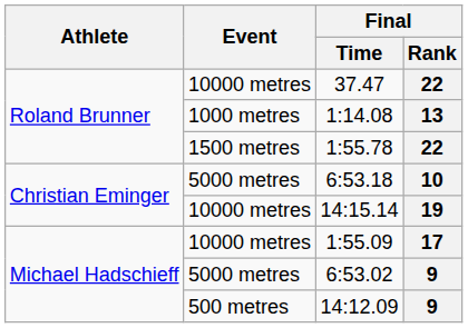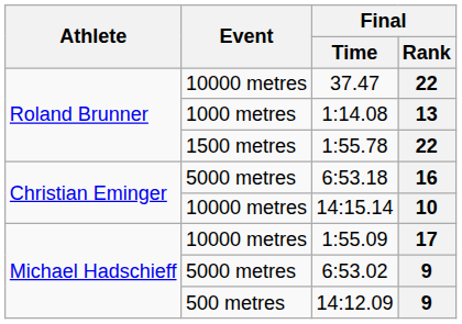6:53.18 | Final / Rank: 10 -> 16
14:15.14 | Final / Rank: 19 -> 10
